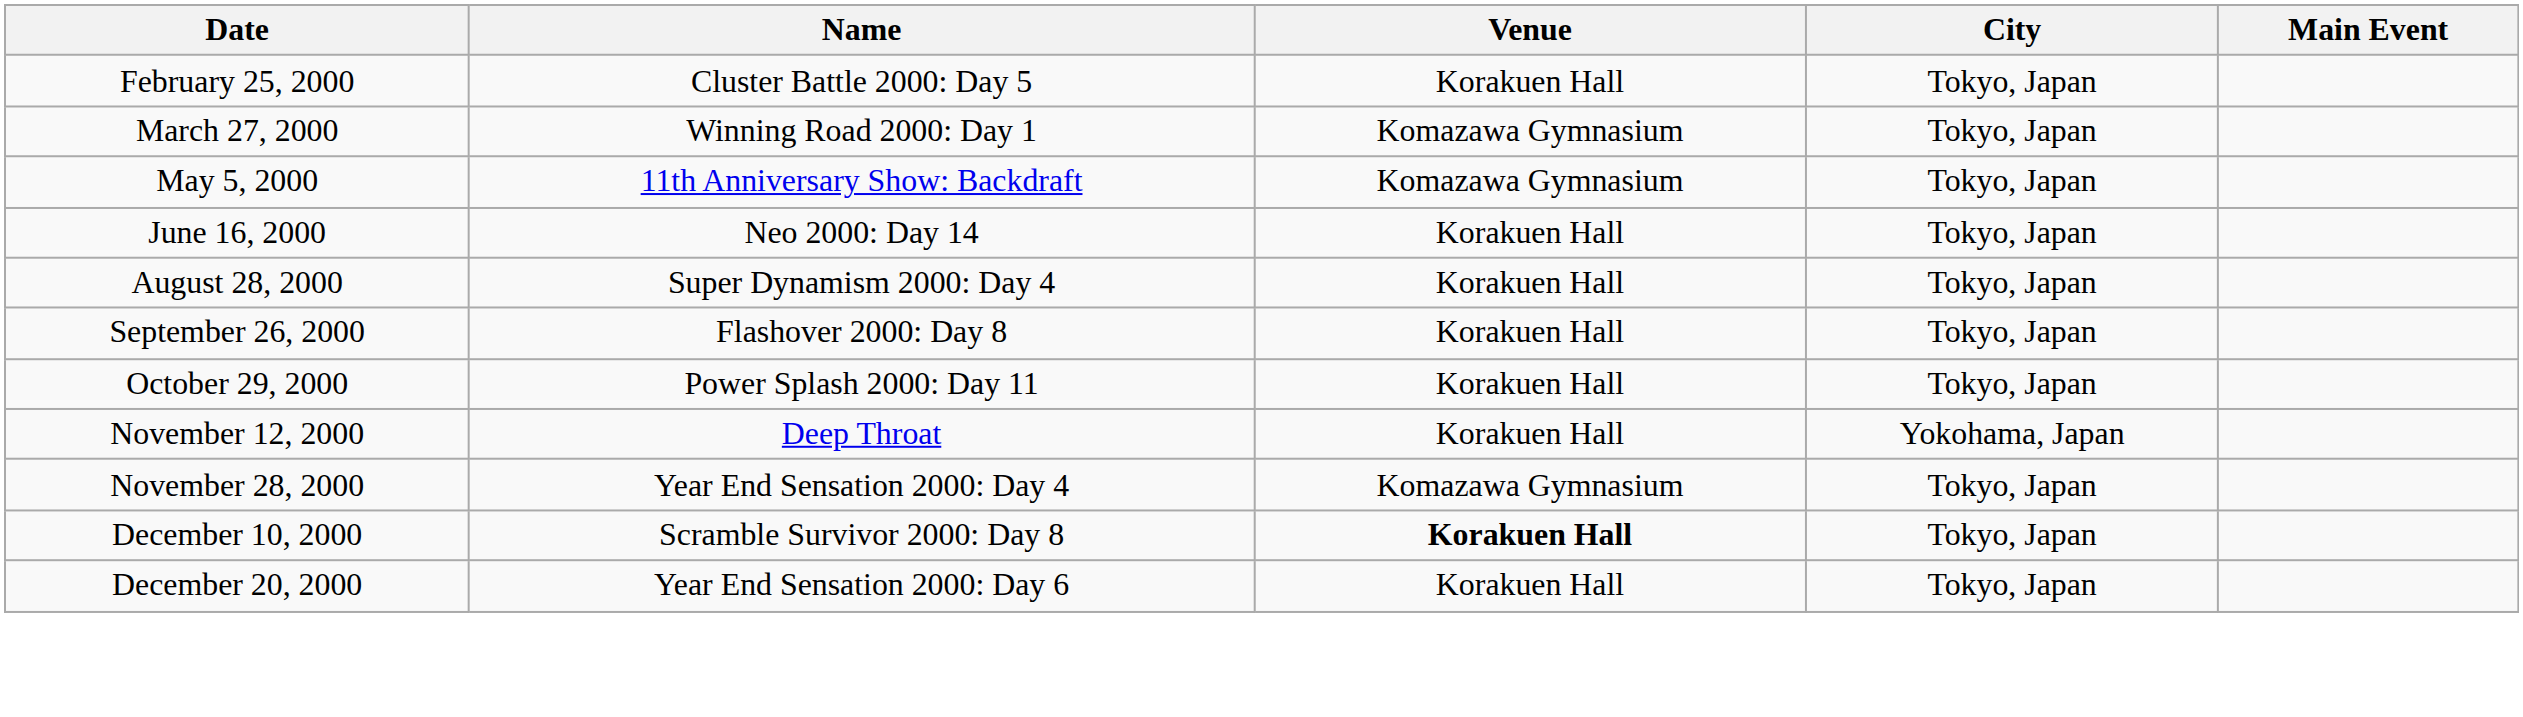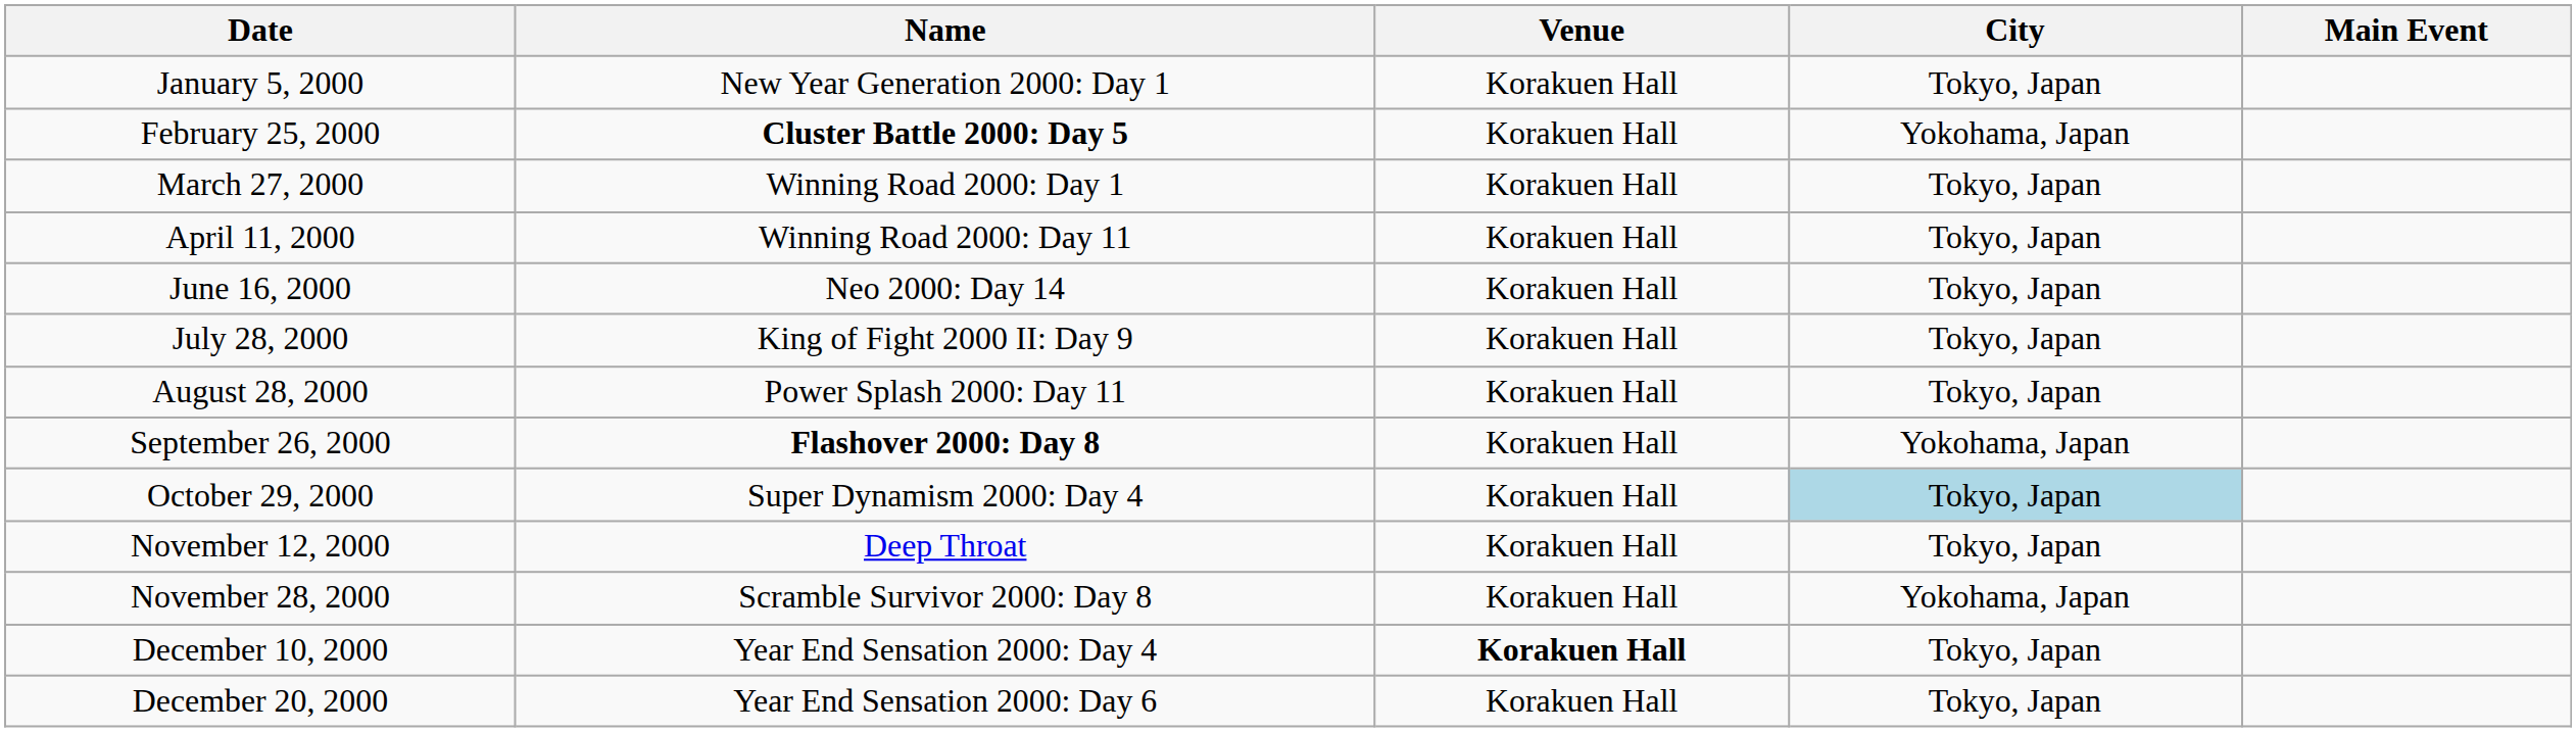+ row: January 5, 2000 | New Year Generation 2000: Day 1 | Korakuen Hall | Tokyo, Japan
February 25, 2000 | Name: normal -> bold
February 25, 2000 | City: Tokyo, Japan -> Yokohama, Japan
March 27, 2000 | Venue: Komazawa Gymnasium -> Korakuen Hall
+ row: April 11, 2000 | Winning Road 2000: Day 11 | Korakuen Hall | Tokyo, Japan
- row: May 5, 2000 | 11th Anniversary Show: Backdraft | Komazawa Gymnasium | Tokyo, Japan
+ row: July 28, 2000 | King of Fight 2000 II: Day 9 | Korakuen Hall | Tokyo, Japan
August 28, 2000 | Name: Super Dynamism 2000: Day 4 -> Power Splash 2000: Day 11
September 26, 2000 | Name: normal -> bold
September 26, 2000 | City: Tokyo, Japan -> Yokohama, Japan
October 29, 2000 | Name: Power Splash 2000: Day 11 -> Super Dynamism 2000: Day 4
October 29, 2000 | City: no background -> lightblue background
November 12, 2000 | City: Yokohama, Japan -> Tokyo, Japan
November 28, 2000 | Name: Year End Sensation 2000: Day 4 -> Scramble Survivor 2000: Day 8
November 28, 2000 | Venue: Komazawa Gymnasium -> Korakuen Hall
November 28, 2000 | City: Tokyo, Japan -> Yokohama, Japan
December 10, 2000 | Name: Scramble Survivor 2000: Day 8 -> Year End Sensation 2000: Day 4
